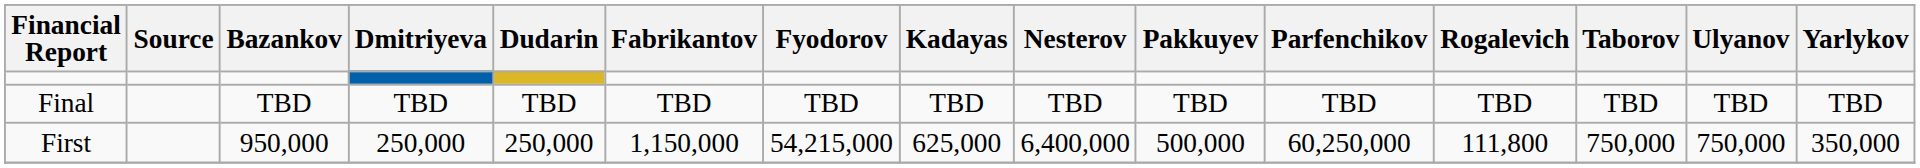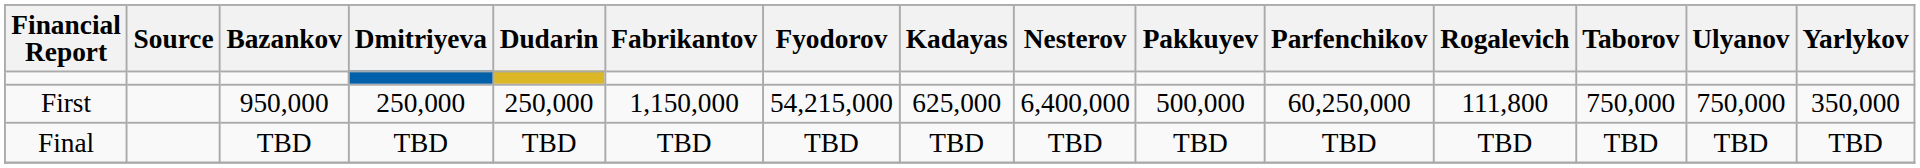rows swapped: First <-> Final
